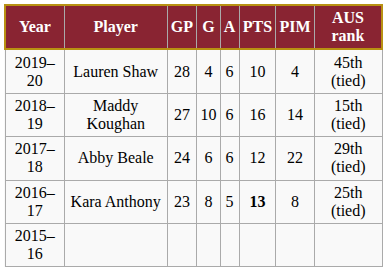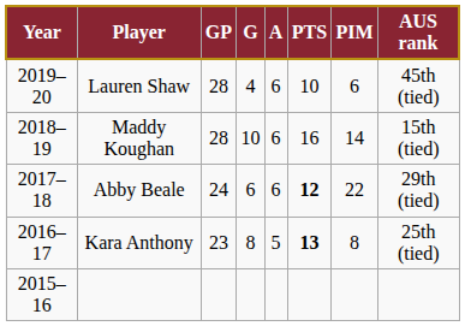Lauren Shaw | PIM: 4 -> 6
Maddy Koughan | GP: 27 -> 28
Abby Beale | PTS: normal -> bold
